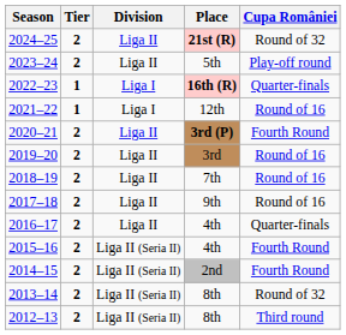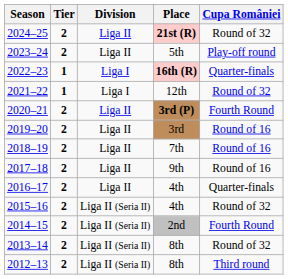2021–22 | Cupa României: Round of 16 -> Round of 32
2015–16 | Cupa României: Fourth Round -> Round of 32
